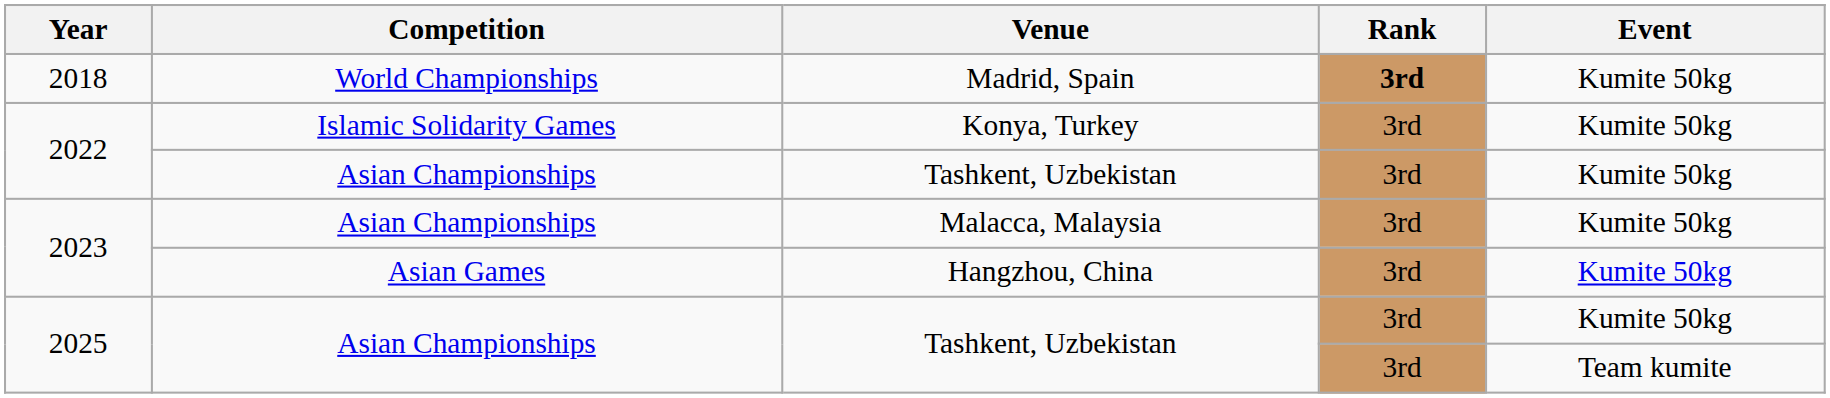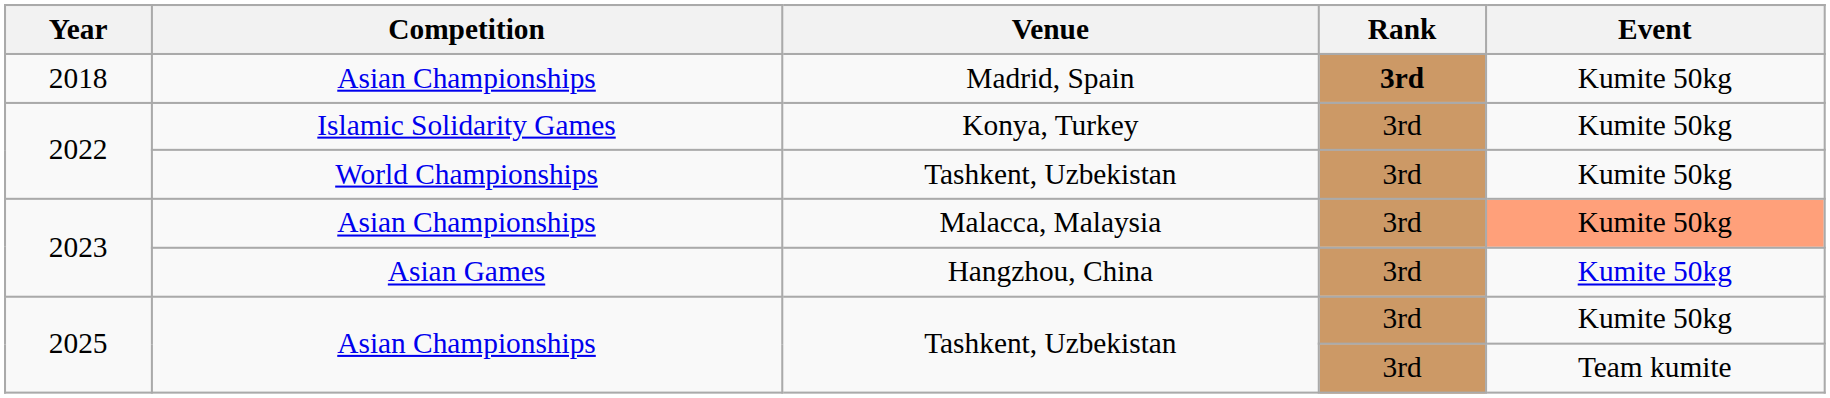Madrid, Spain | Competition: World Championships -> Asian Championships
2022 / Tashkent, Uzbekistan | Competition: Asian Championships -> World Championships
Malacca, Malaysia | Event: no background -> lightsalmon background
